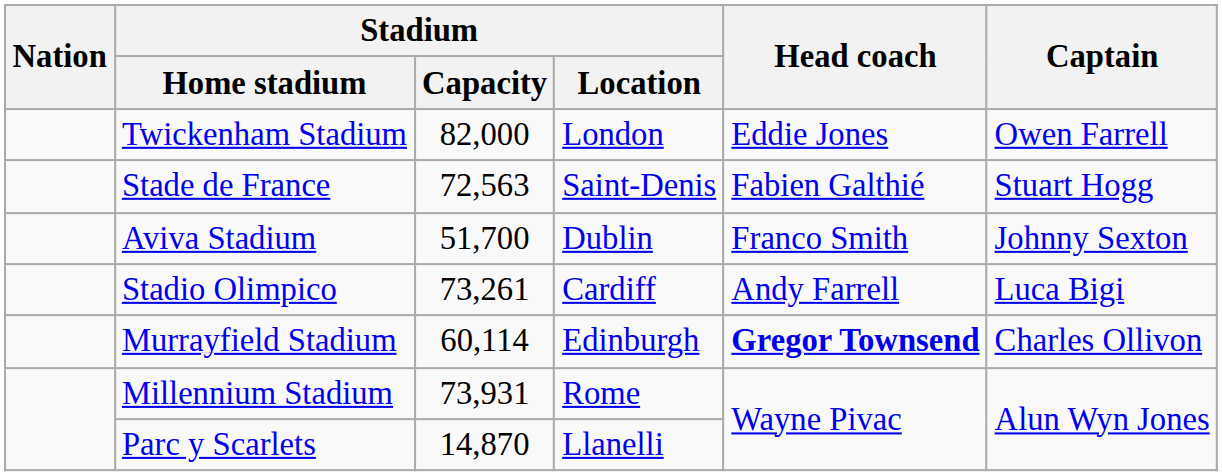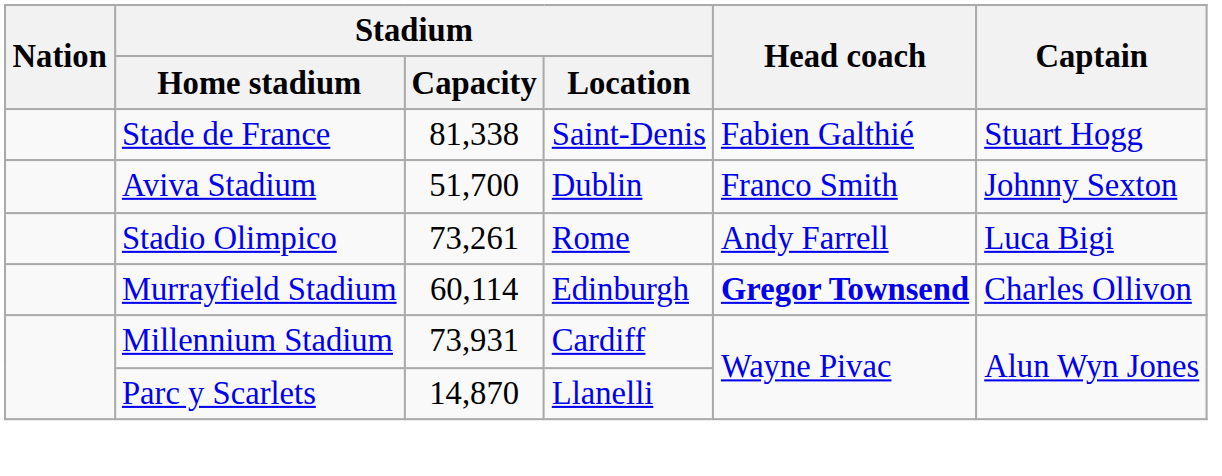- row: Twickenham Stadium | 82,000 | London | Eddie Jones | Owen Farrell
Stade de France | Stadium / Capacity: 72,563 -> 81,338
Stadio Olimpico | Stadium / Location: Cardiff -> Rome
Millennium Stadium | Stadium / Location: Rome -> Cardiff
